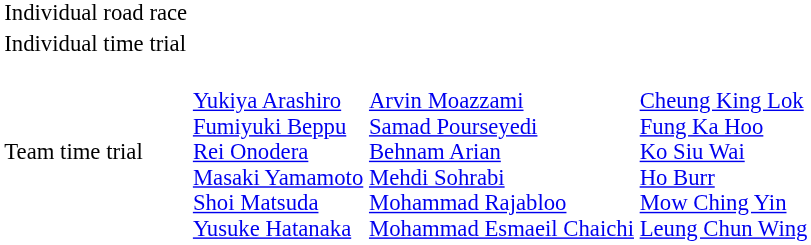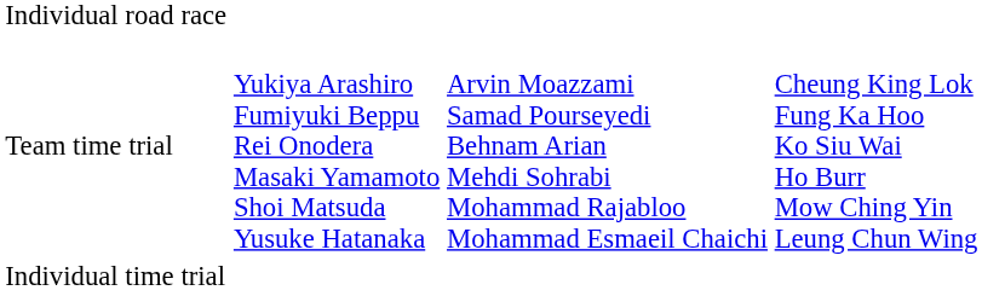rows swapped: Individual time trial <-> Team time trial
